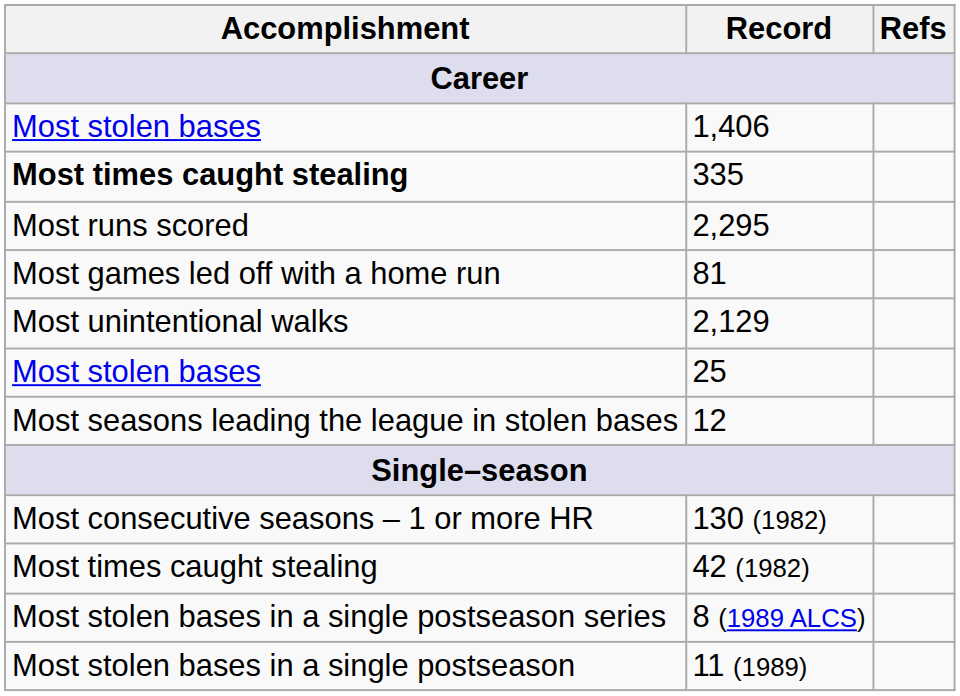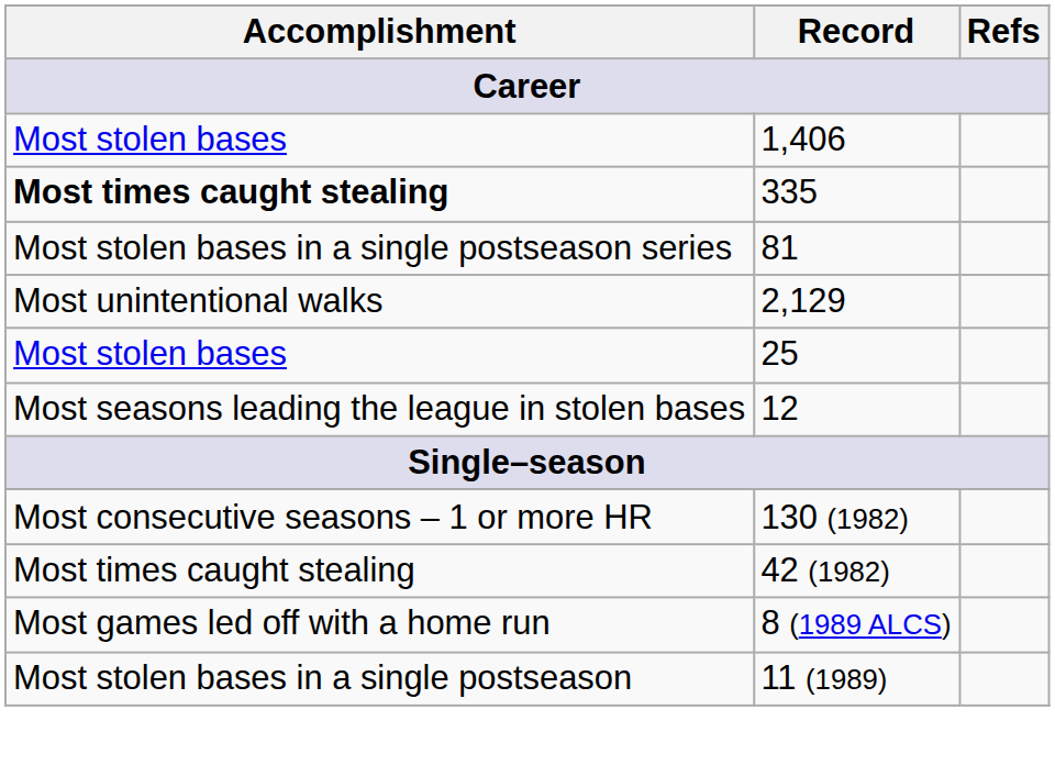- row: Most runs scored | 2,295
81 | Accomplishment: Most games led off with a home run -> Most stolen bases in a single postseason series
8 (1989 ALCS) | Accomplishment: Most stolen bases in a single postseason series -> Most games led off with a home run
